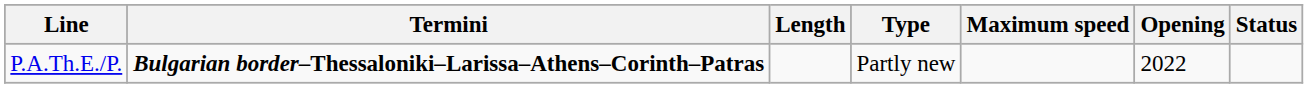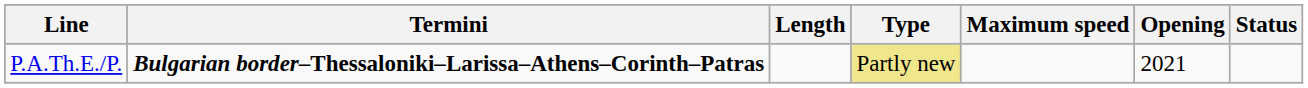P.A.Th.E./P. | Type: no background -> khaki background
P.A.Th.E./P. | Opening: 2022 -> 2021
